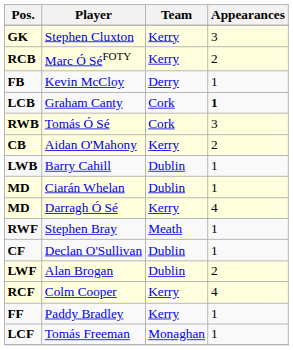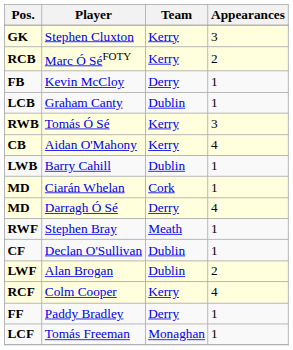Graham Canty | Team: Cork -> Dublin
Graham Canty | Appearances: bold -> normal
Tomás Ó Sé | Team: Cork -> Kerry
Aidan O'Mahony | Appearances: 2 -> 4
Ciarán Whelan | Team: Dublin -> Cork
Darragh Ó Sé | Team: Kerry -> Derry
Paddy Bradley | Team: Kerry -> Derry
